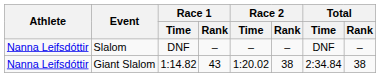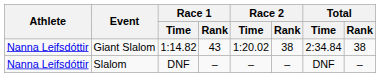rows swapped: Giant Slalom <-> Slalom
